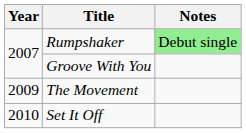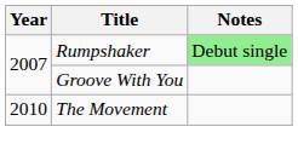The Movement | Year: 2009 -> 2010
- row: 2010 | Set It Off
